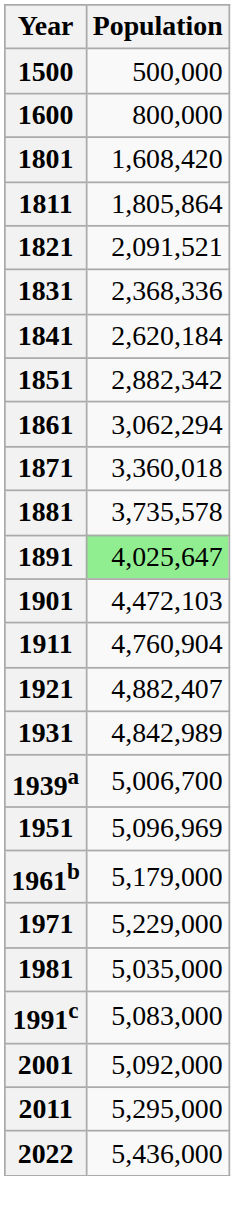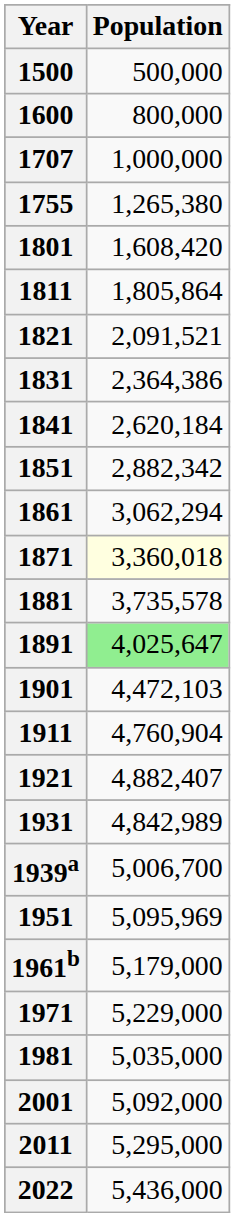+ row: 1707 | 1,000,000
+ row: 1755 | 1,265,380
1831 | Population: 2,368,336 -> 2,364,386
1871 | Population: no background -> lightyellow background
1951 | Population: 5,096,969 -> 5,095,969
- row: 1991c | 5,083,000
